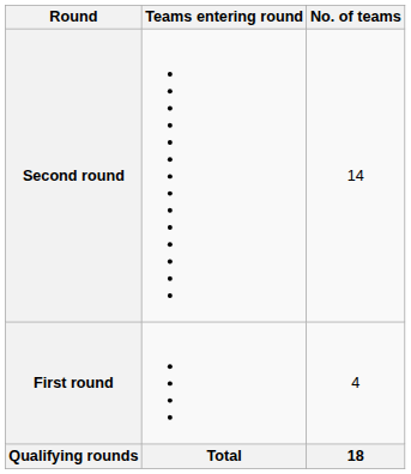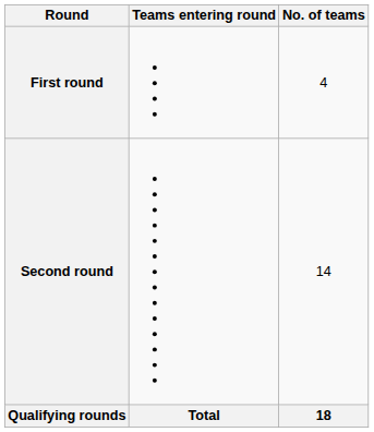rows swapped: First round <-> Second round
